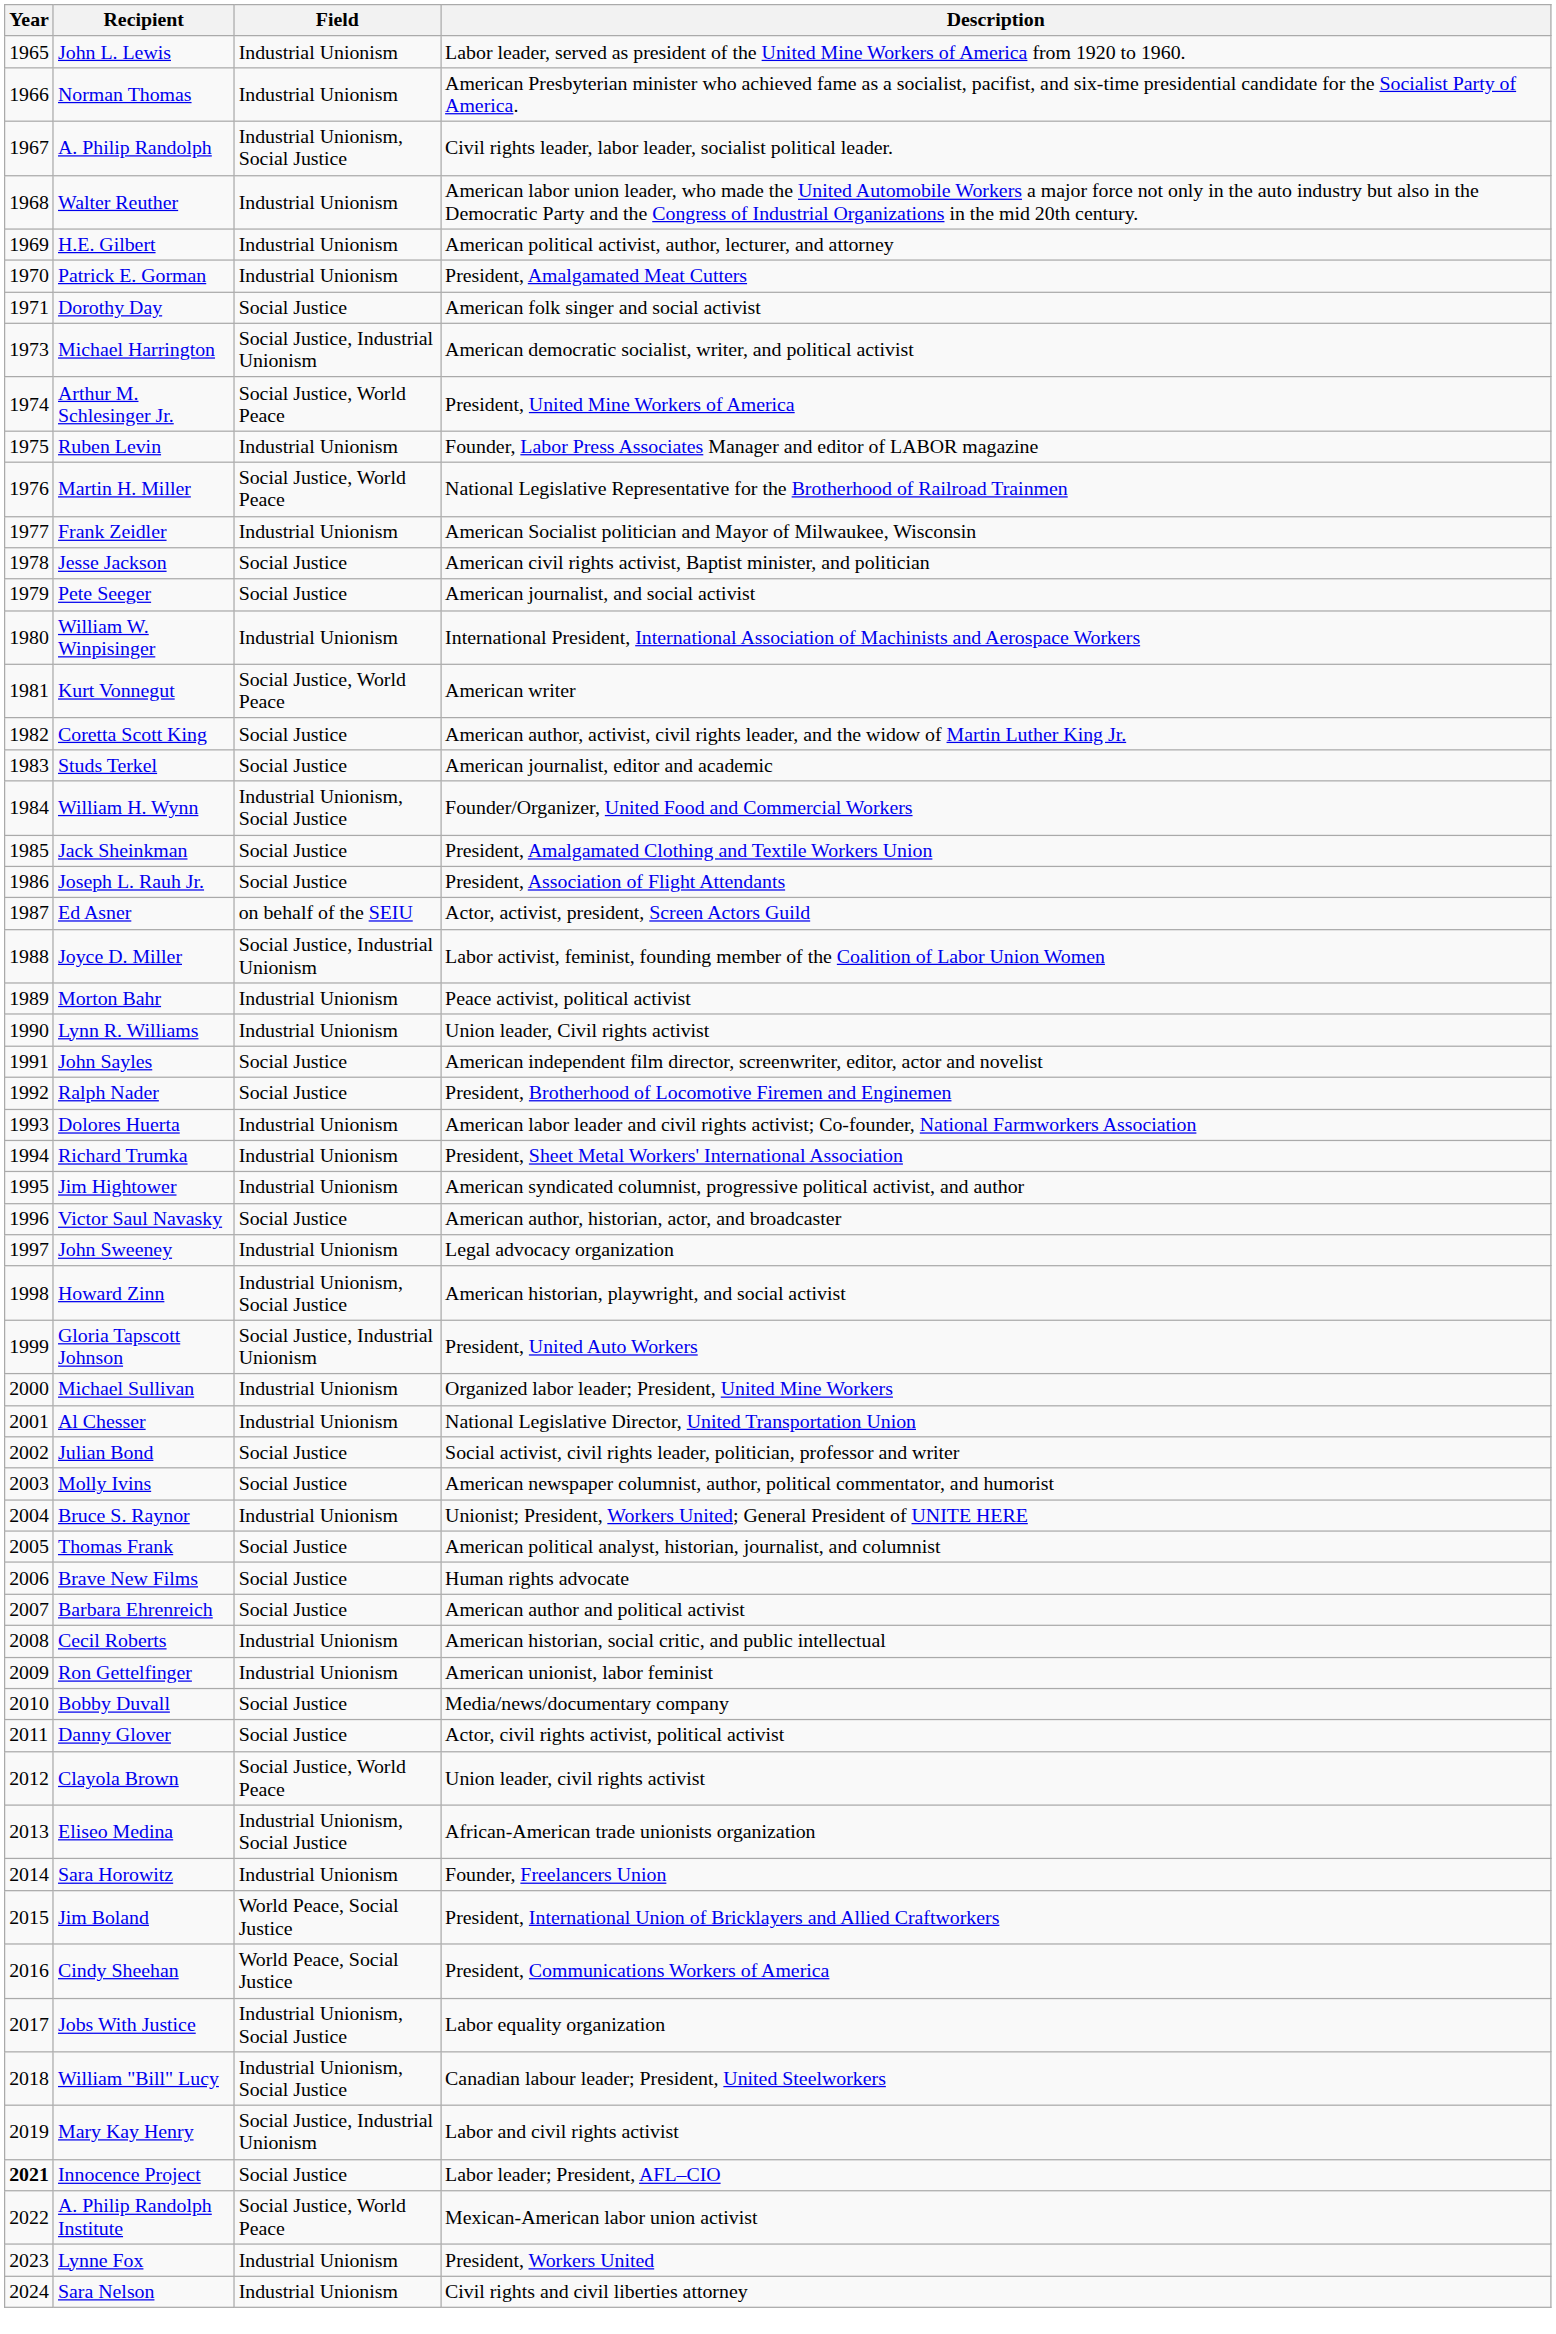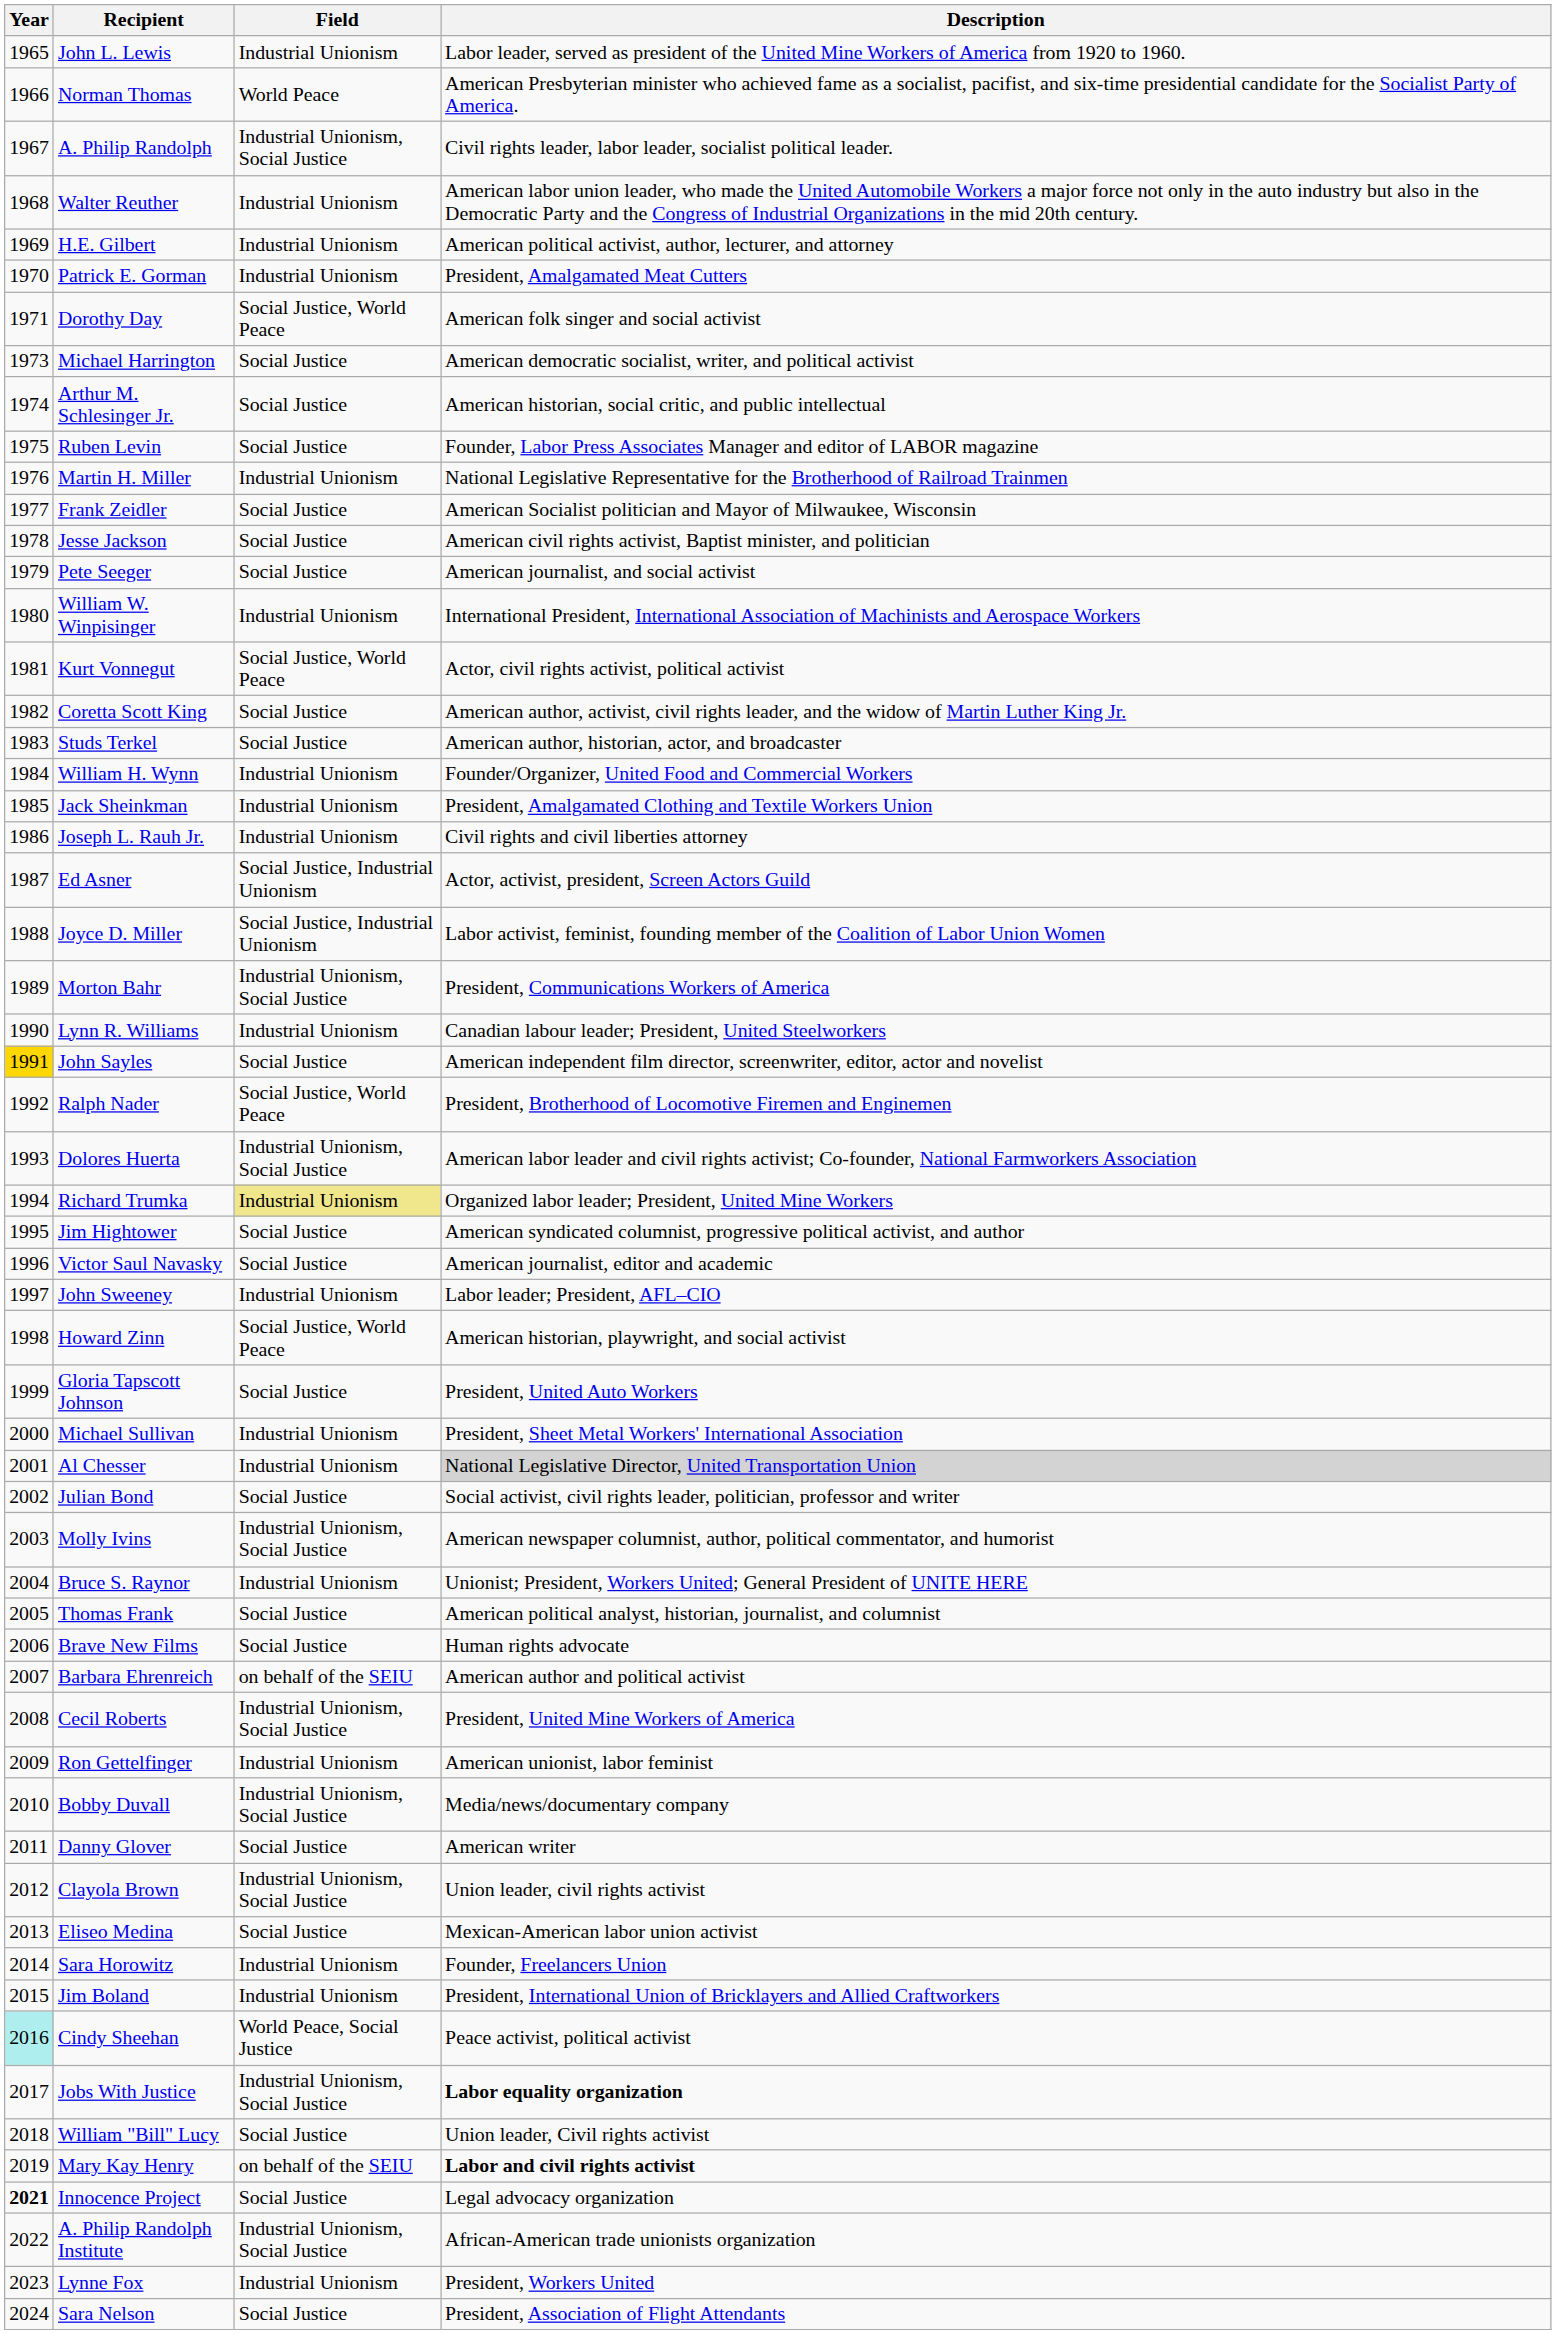Norman Thomas | Field: Industrial Unionism -> World Peace
Dorothy Day | Field: Social Justice -> Social Justice, World Peace
Michael Harrington | Field: Social Justice, Industrial Unionism -> Social Justice
Arthur M. Schlesinger Jr. | Field: Social Justice, World Peace -> Social Justice
Arthur M. Schlesinger Jr. | Description: President, United Mine Workers of America -> American historian, social critic, and public intellectual
Ruben Levin | Field: Industrial Unionism -> Social Justice
Martin H. Miller | Field: Social Justice, World Peace -> Industrial Unionism
Frank Zeidler | Field: Industrial Unionism -> Social Justice
Kurt Vonnegut | Description: American writer -> Actor, civil rights activist, political activist
Studs Terkel | Description: American journalist, editor and academic -> American author, historian, actor, and broadcaster
William H. Wynn | Field: Industrial Unionism, Social Justice -> Industrial Unionism
Jack Sheinkman | Field: Social Justice -> Industrial Unionism
Joseph L. Rauh Jr. | Field: Social Justice -> Industrial Unionism
Joseph L. Rauh Jr. | Description: President, Association of Flight Attendants -> Civil rights and civil liberties attorney
Ed Asner | Field: on behalf of the SEIU -> Social Justice, Industrial Unionism
Morton Bahr | Field: Industrial Unionism -> Industrial Unionism, Social Justice
Morton Bahr | Description: Peace activist, political activist -> President, Communications Workers of America
Lynn R. Williams | Description: Union leader, Civil rights activist -> Canadian labour leader; President, United Steelworkers
John Sayles | Year: no background -> gold background
Ralph Nader | Field: Social Justice -> Social Justice, World Peace
Dolores Huerta | Field: Industrial Unionism -> Industrial Unionism, Social Justice
Richard Trumka | Field: no background -> khaki background
Richard Trumka | Description: President, Sheet Metal Workers' International Association -> Organized labor leader; President, United Mine Workers
Jim Hightower | Field: Industrial Unionism -> Social Justice
Victor Saul Navasky | Description: American author, historian, actor, and broadcaster -> American journalist, editor and academic
John Sweeney | Description: Legal advocacy organization -> Labor leader; President, AFL–CIO
Howard Zinn | Field: Industrial Unionism, Social Justice -> Social Justice, World Peace
Gloria Tapscott Johnson | Field: Social Justice, Industrial Unionism -> Social Justice
Michael Sullivan | Description: Organized labor leader; President, United Mine Workers -> President, Sheet Metal Workers' International Association
Al Chesser | Description: no background -> lightgrey background
Molly Ivins | Field: Social Justice -> Industrial Unionism, Social Justice
Barbara Ehrenreich | Field: Social Justice -> on behalf of the SEIU
Cecil Roberts | Field: Industrial Unionism -> Industrial Unionism, Social Justice
Cecil Roberts | Description: American historian, social critic, and public intellectual -> President, United Mine Workers of America
Bobby Duvall | Field: Social Justice -> Industrial Unionism, Social Justice
Danny Glover | Description: Actor, civil rights activist, political activist -> American writer
Clayola Brown | Field: Social Justice, World Peace -> Industrial Unionism, Social Justice
Eliseo Medina | Field: Industrial Unionism, Social Justice -> Social Justice
Eliseo Medina | Description: African-American trade unionists organization -> Mexican-American labor union activist
Jim Boland | Field: World Peace, Social Justice -> Industrial Unionism
Cindy Sheehan | Year: no background -> paleturquoise background
Cindy Sheehan | Description: President, Communications Workers of America -> Peace activist, political activist
Jobs With Justice | Description: normal -> bold
William "Bill" Lucy | Field: Industrial Unionism, Social Justice -> Social Justice
William "Bill" Lucy | Description: Canadian labour leader; President, United Steelworkers -> Union leader, Civil rights activist
Mary Kay Henry | Field: Social Justice, Industrial Unionism -> on behalf of the SEIU
Mary Kay Henry | Description: normal -> bold
Innocence Project | Description: Labor leader; President, AFL–CIO -> Legal advocacy organization
A. Philip Randolph Institute | Field: Social Justice, World Peace -> Industrial Unionism, Social Justice
A. Philip Randolph Institute | Description: Mexican-American labor union activist -> African-American trade unionists organization
Sara Nelson | Field: Industrial Unionism -> Social Justice
Sara Nelson | Description: Civil rights and civil liberties attorney -> President, Association of Flight Attendants
